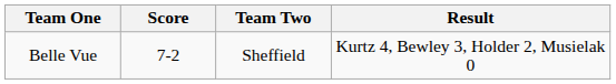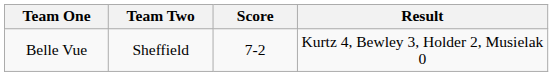columns swapped: Team Two <-> Score
